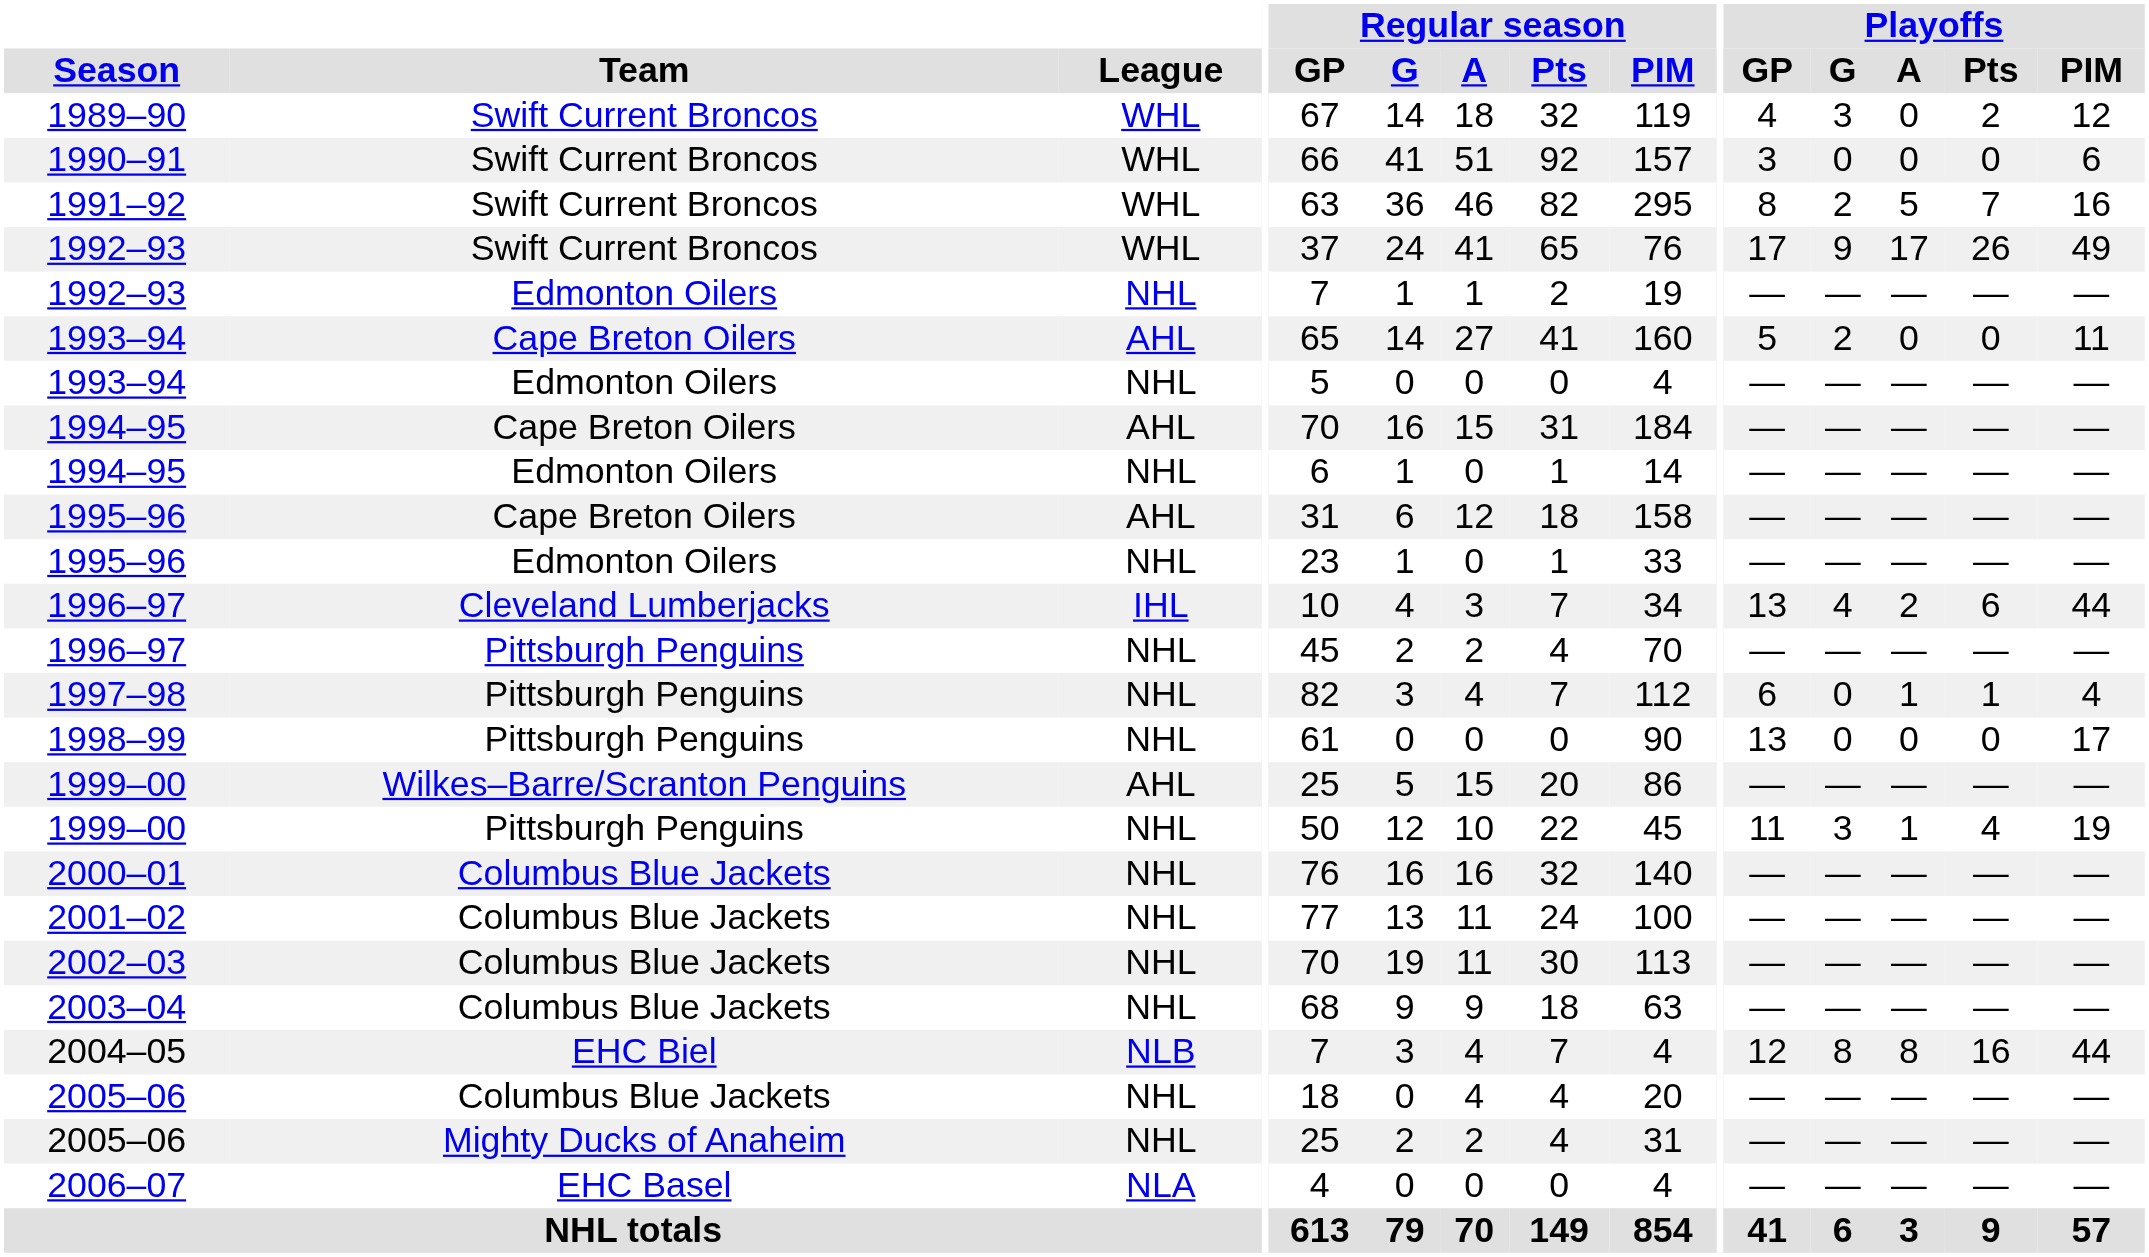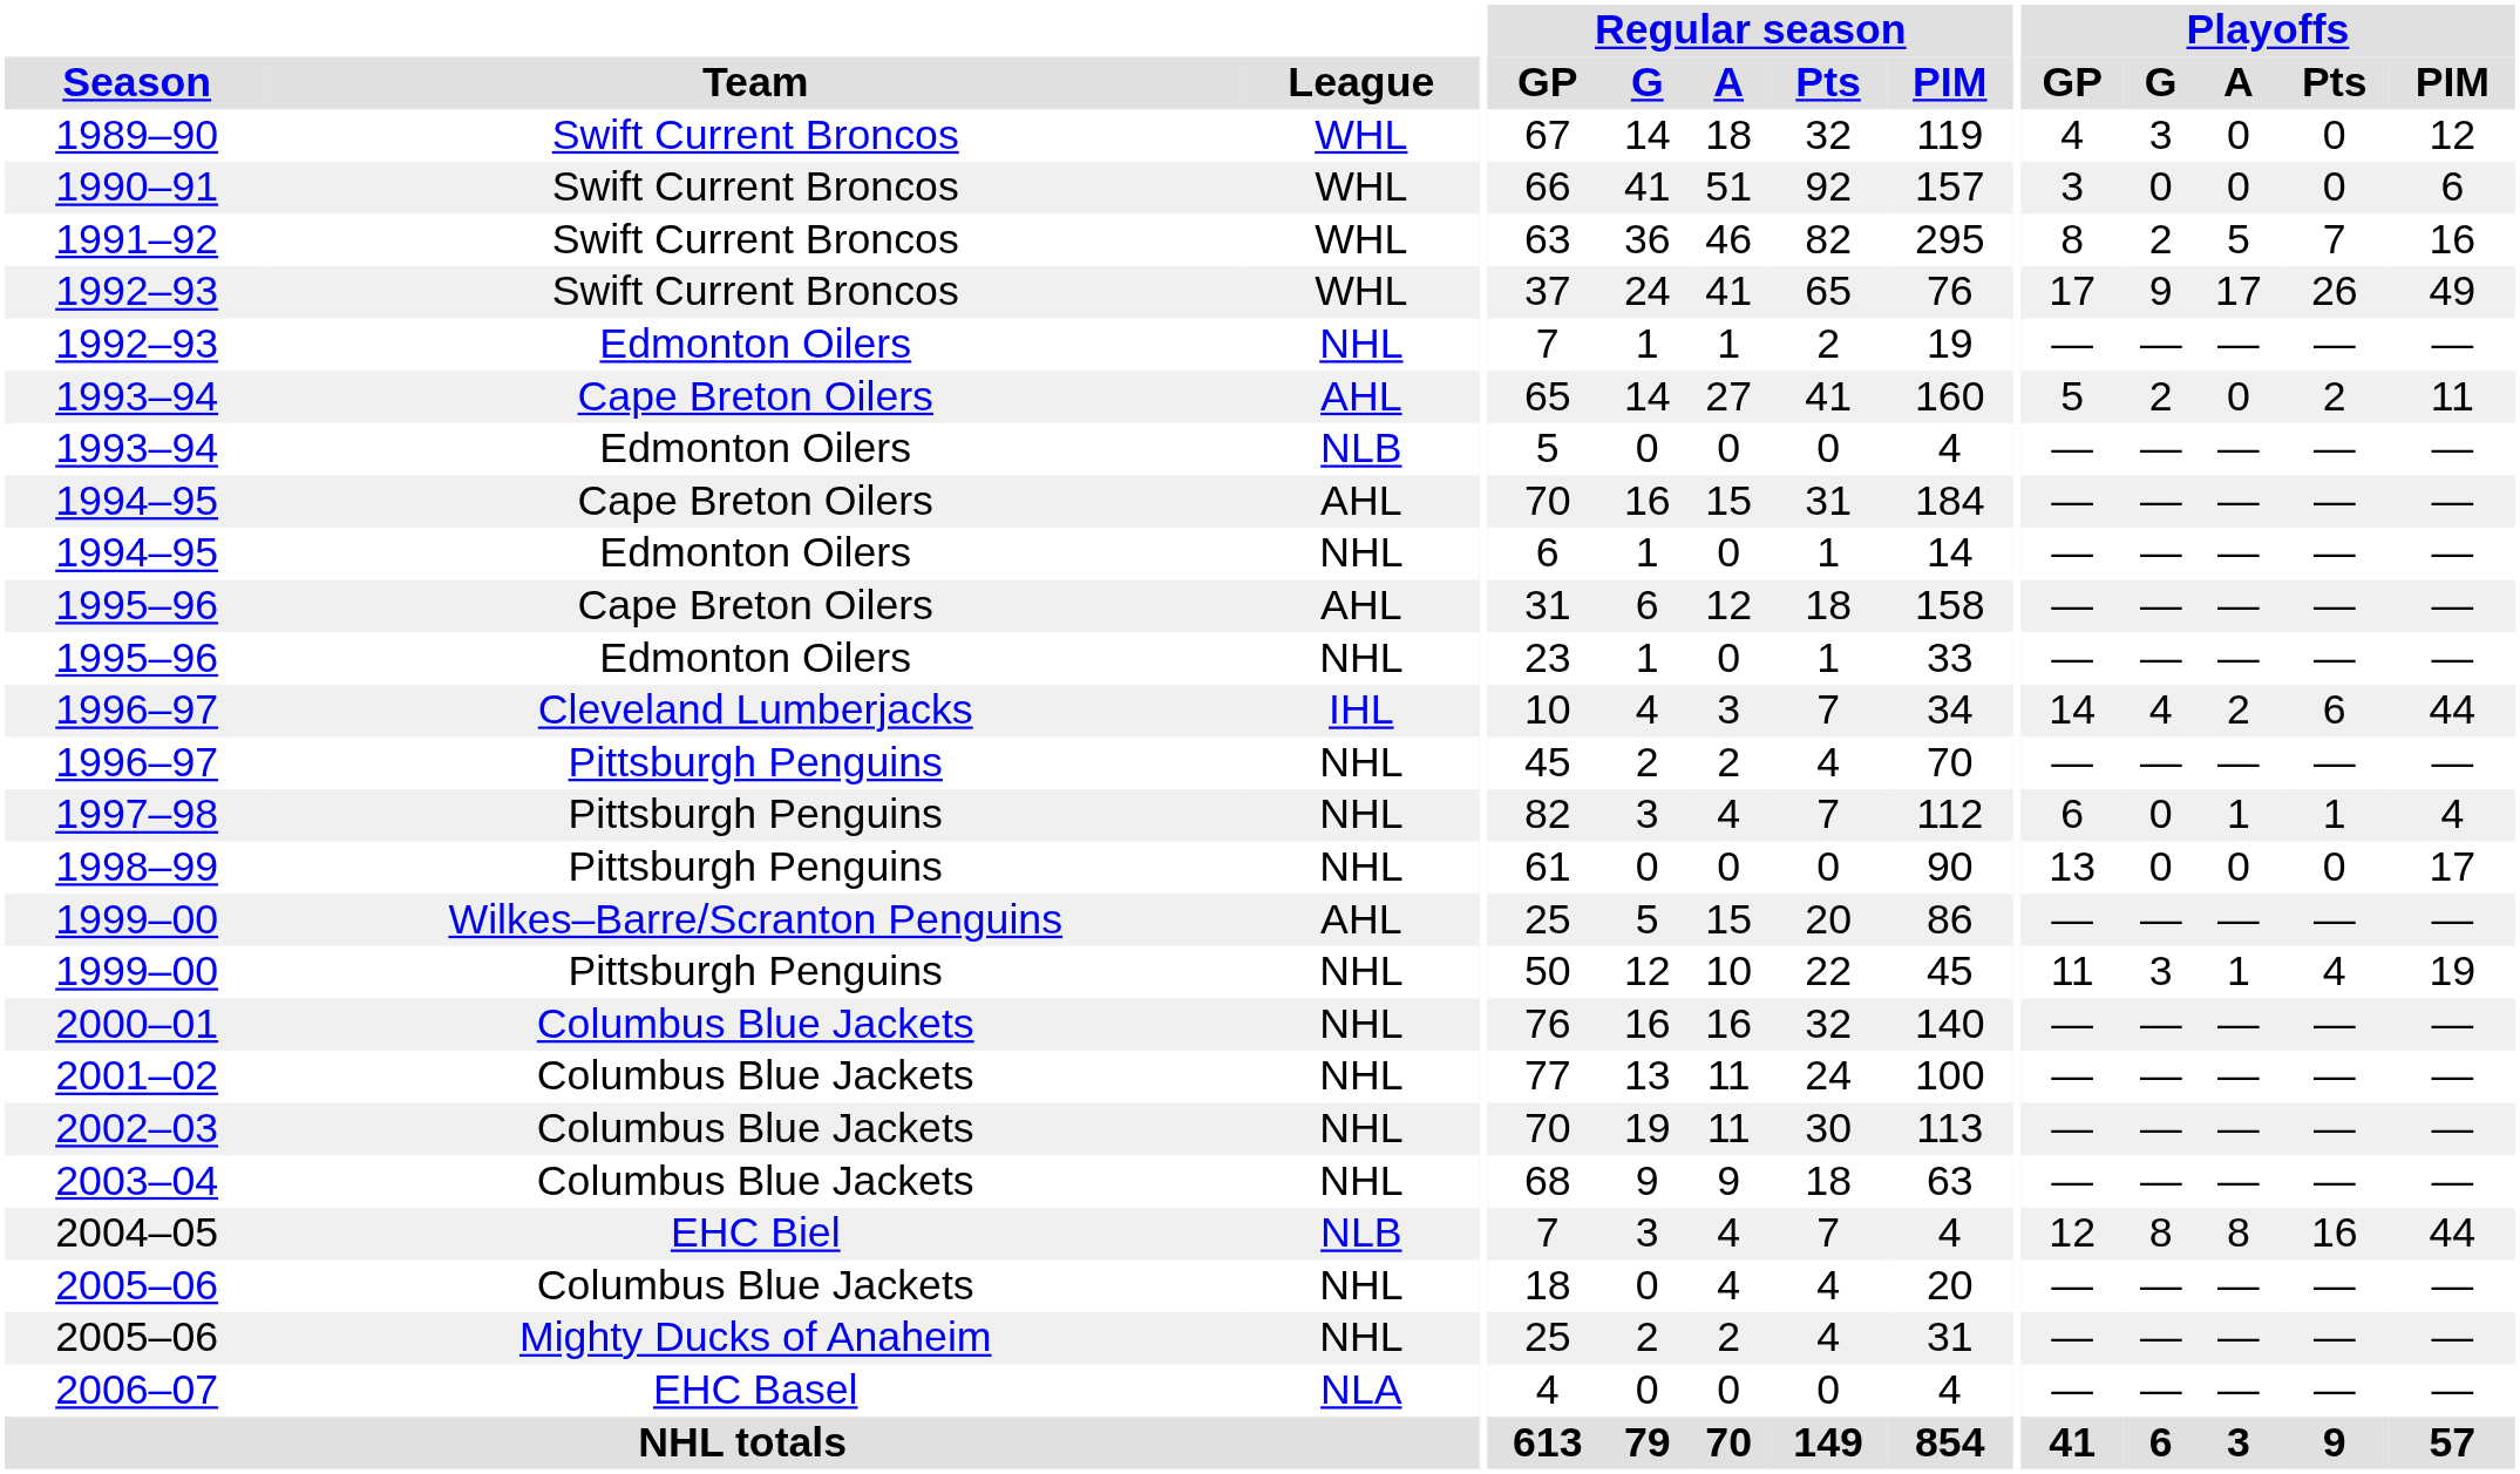1989–90 | Playoffs / Pts: 2 -> 0
1993–94 / Cape Breton Oilers | Playoffs / Pts: 0 -> 2
1993–94 / Edmonton Oilers | League: NHL -> NLB
1996–97 / Cleveland Lumberjacks | Playoffs / GP: 13 -> 14
